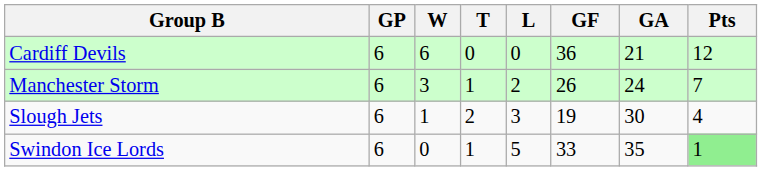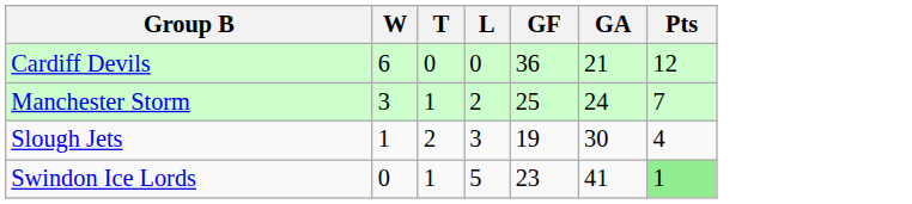- column: GP | 6 | 6 | 6 | 6
Manchester Storm | GF: 26 -> 25
Swindon Ice Lords | GF: 33 -> 23
Swindon Ice Lords | GA: 35 -> 41
